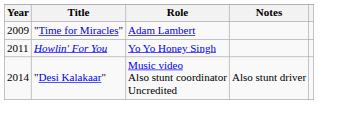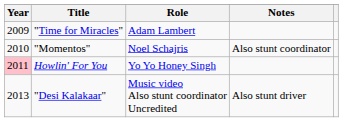+ row: 2010 | "Momentos" | Noel Schajris | Also stunt coordinator
Howlin' For You | Year: no background -> pink background
"Desi Kalakaar" | Year: 2014 -> 2013
